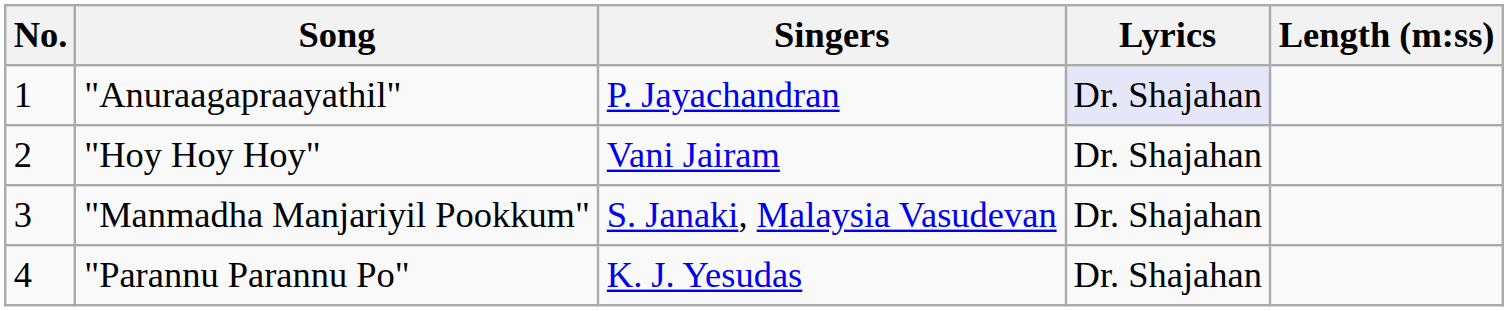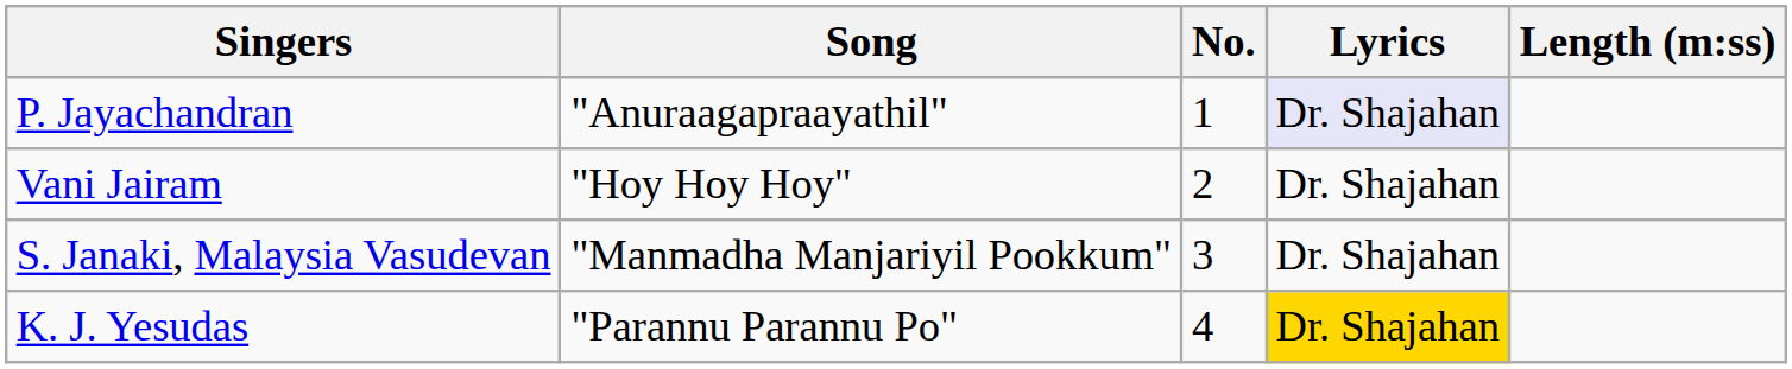columns swapped: No. <-> Singers
"Parannu Parannu Po" | Lyrics: no background -> gold background
